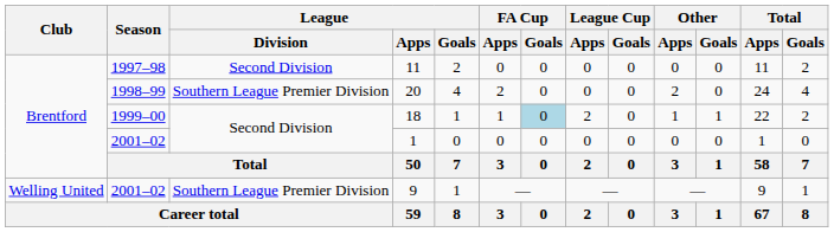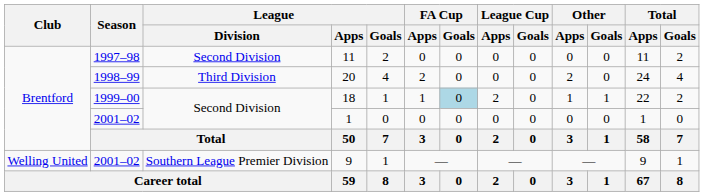20 | League / Division: Southern League Premier Division -> Third Division
